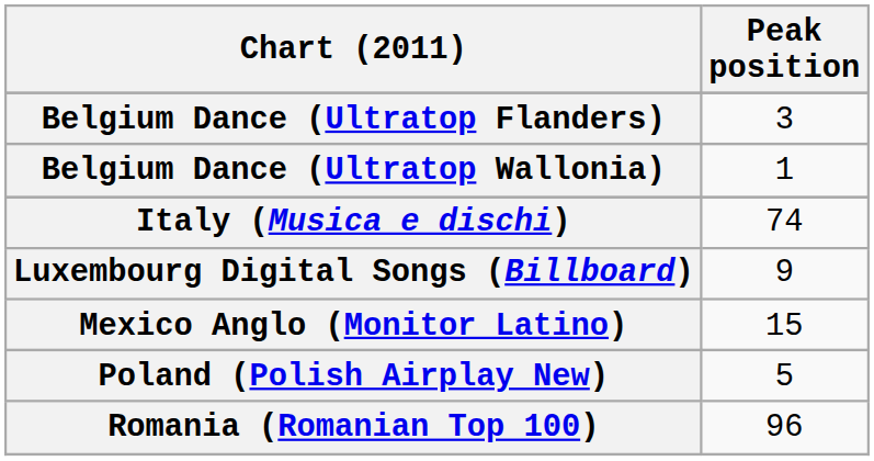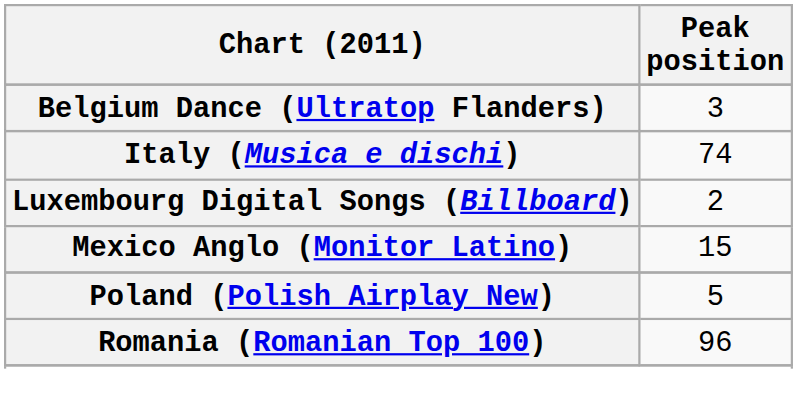- row: Belgium Dance (Ultratop Wallonia) | 1
Luxembourg Digital Songs (Billboard) | Peak position: 9 -> 2
